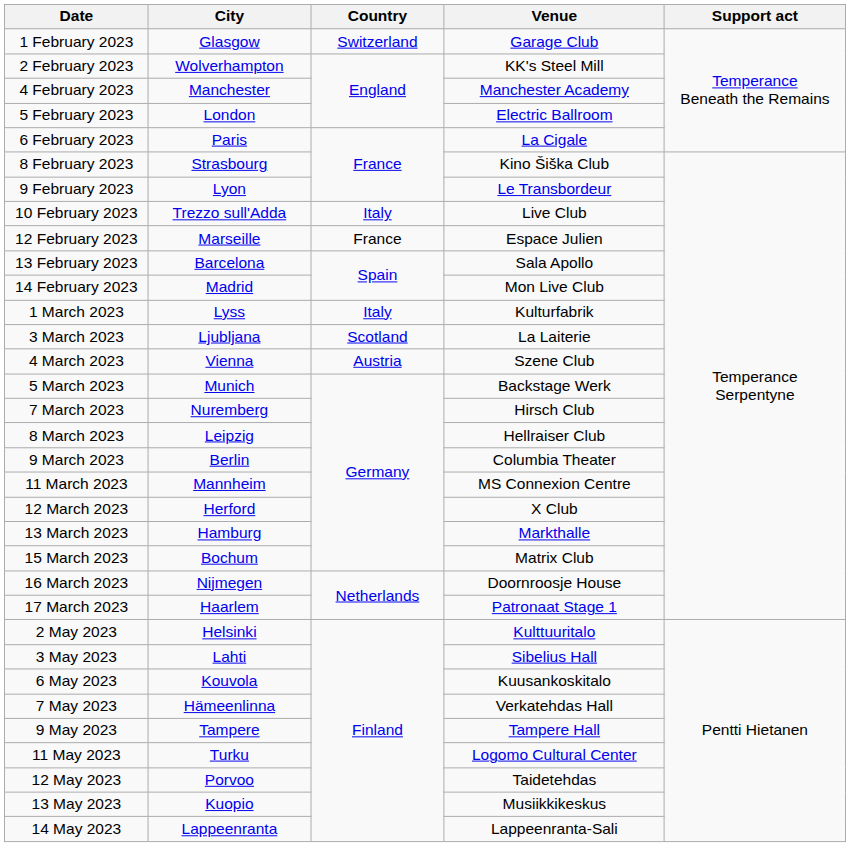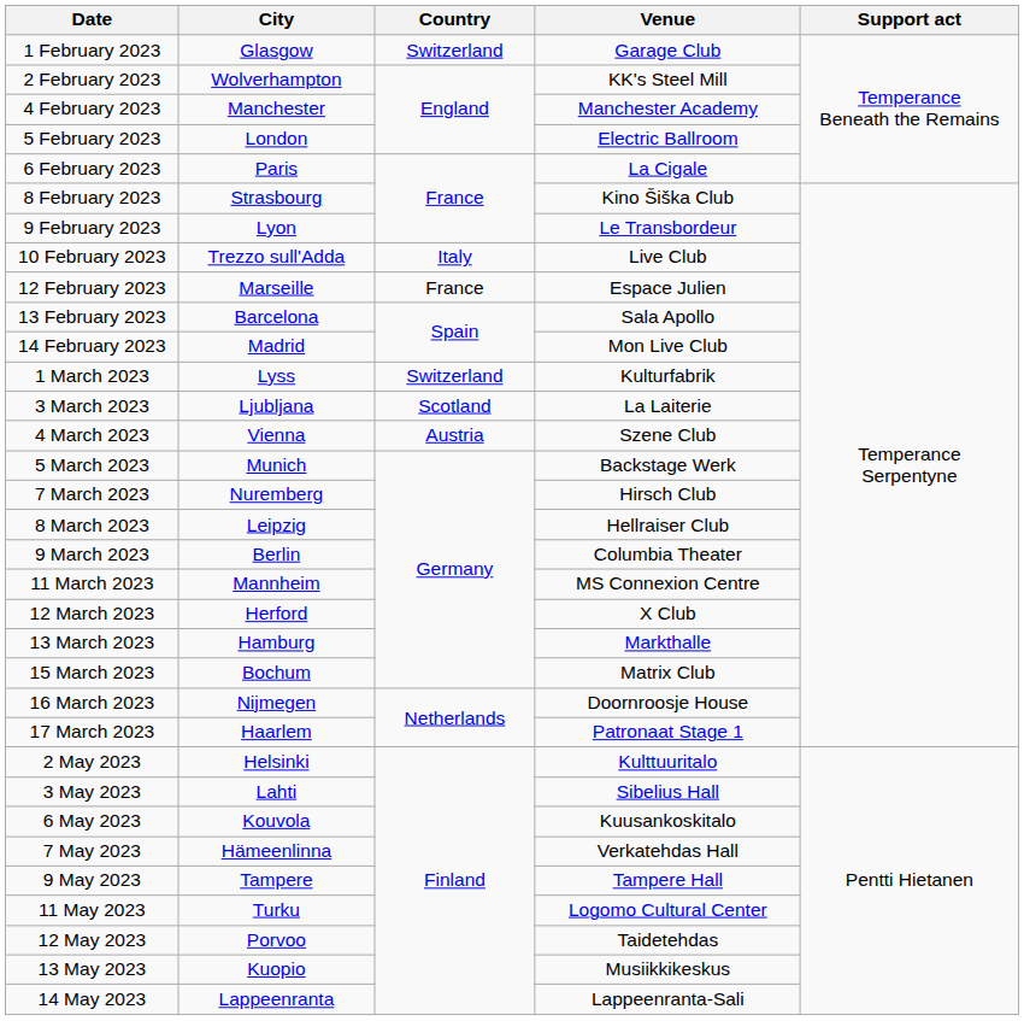1 March 2023 | Country: Italy -> Switzerland
